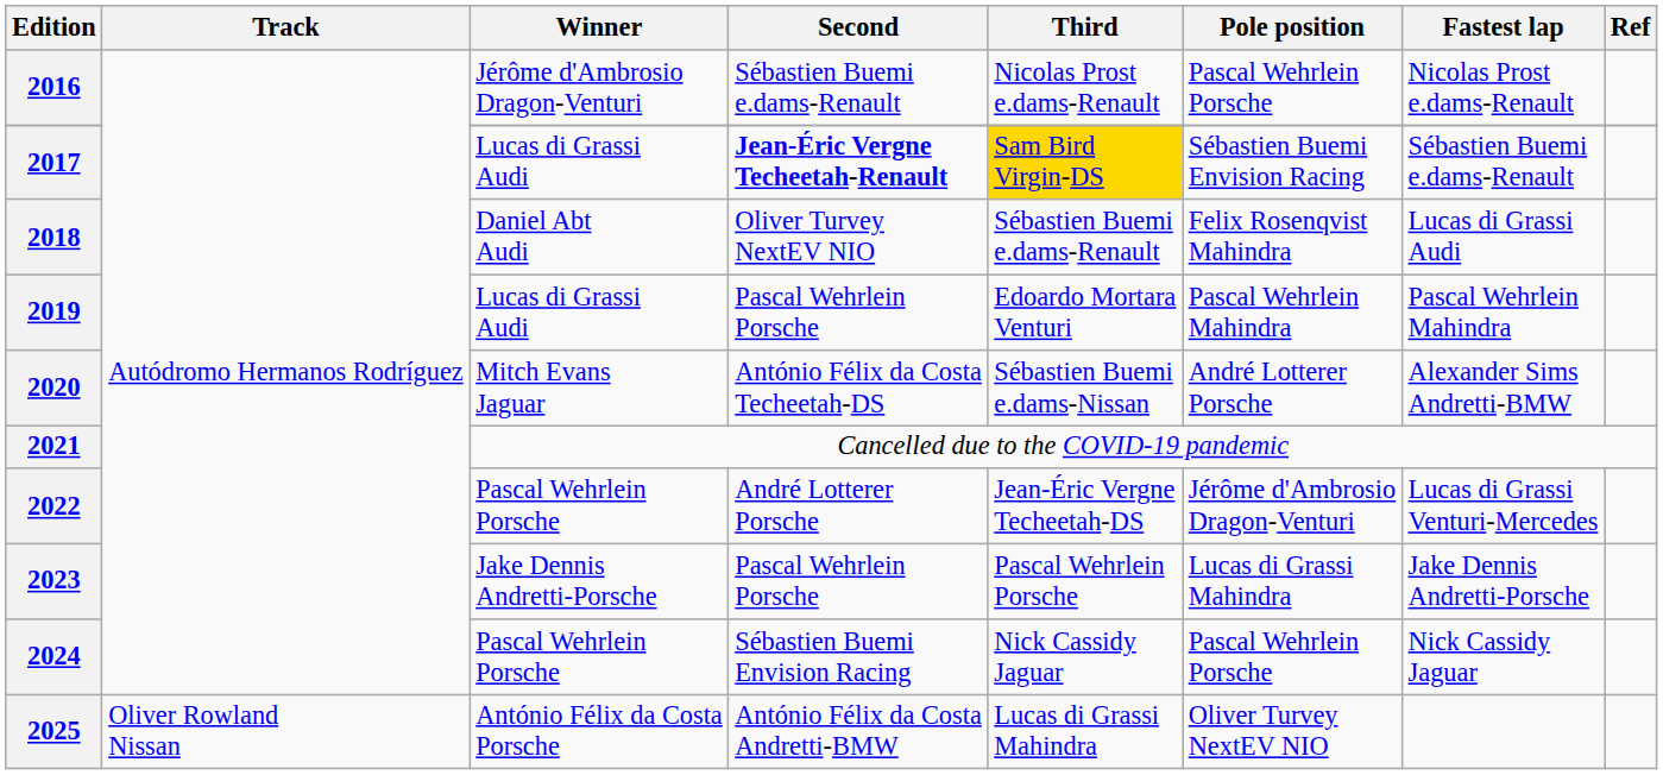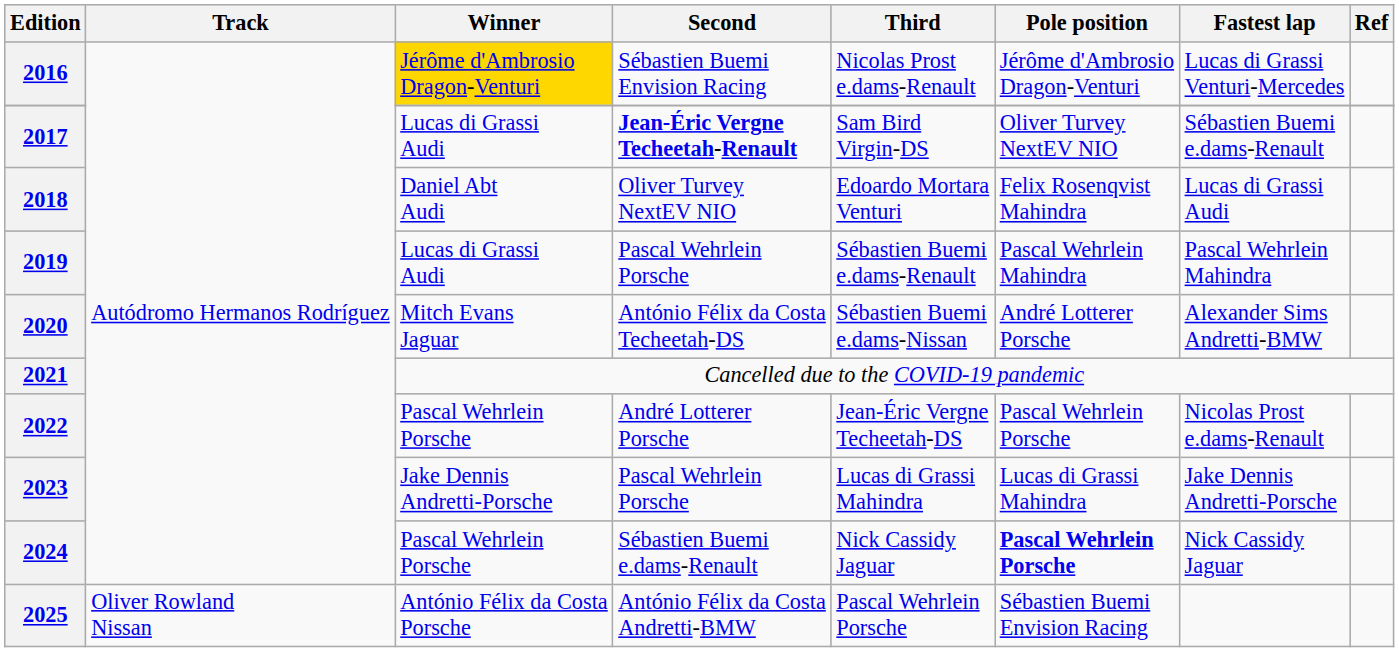2016 | Winner: no background -> gold background
2016 | Second: Sébastien Buemi e.dams-Renault -> Sébastien Buemi Envision Racing
2016 | Pole position: Pascal Wehrlein Porsche -> Jérôme d'Ambrosio Dragon-Venturi
2016 | Fastest lap: Nicolas Prost e.dams-Renault -> Lucas di Grassi Venturi-Mercedes
2017 | Third: gold background -> no background
2017 | Pole position: Sébastien Buemi Envision Racing -> Oliver Turvey NextEV NIO
2018 | Third: Sébastien Buemi e.dams-Renault -> Edoardo Mortara Venturi
2019 | Third: Edoardo Mortara Venturi -> Sébastien Buemi e.dams-Renault
2022 | Pole position: Jérôme d'Ambrosio Dragon-Venturi -> Pascal Wehrlein Porsche
2022 | Fastest lap: Lucas di Grassi Venturi-Mercedes -> Nicolas Prost e.dams-Renault
2023 | Third: Pascal Wehrlein Porsche -> Lucas di Grassi Mahindra
2024 | Second: Sébastien Buemi Envision Racing -> Sébastien Buemi e.dams-Renault
2024 | Pole position: normal -> bold
2025 | Third: Lucas di Grassi Mahindra -> Pascal Wehrlein Porsche
2025 | Pole position: Oliver Turvey NextEV NIO -> Sébastien Buemi Envision Racing
